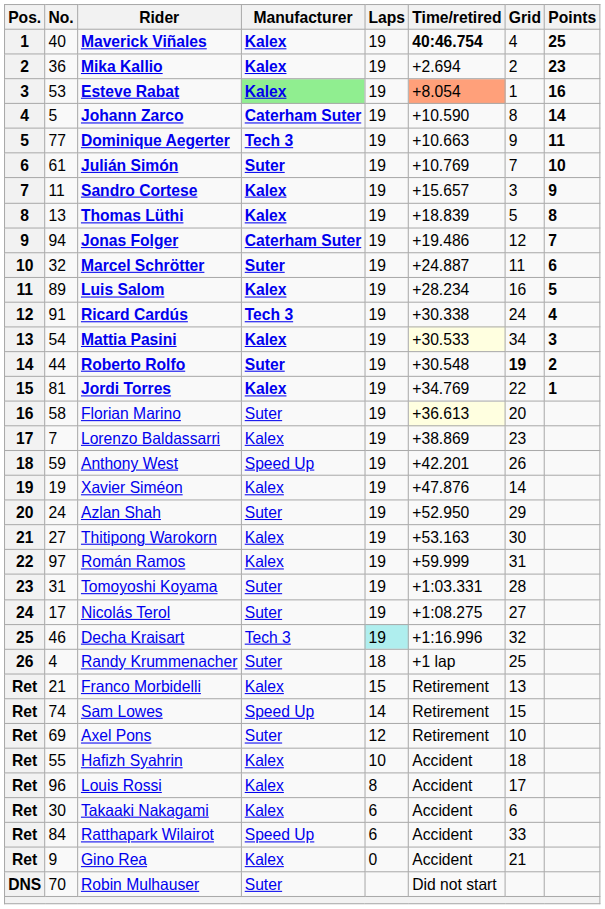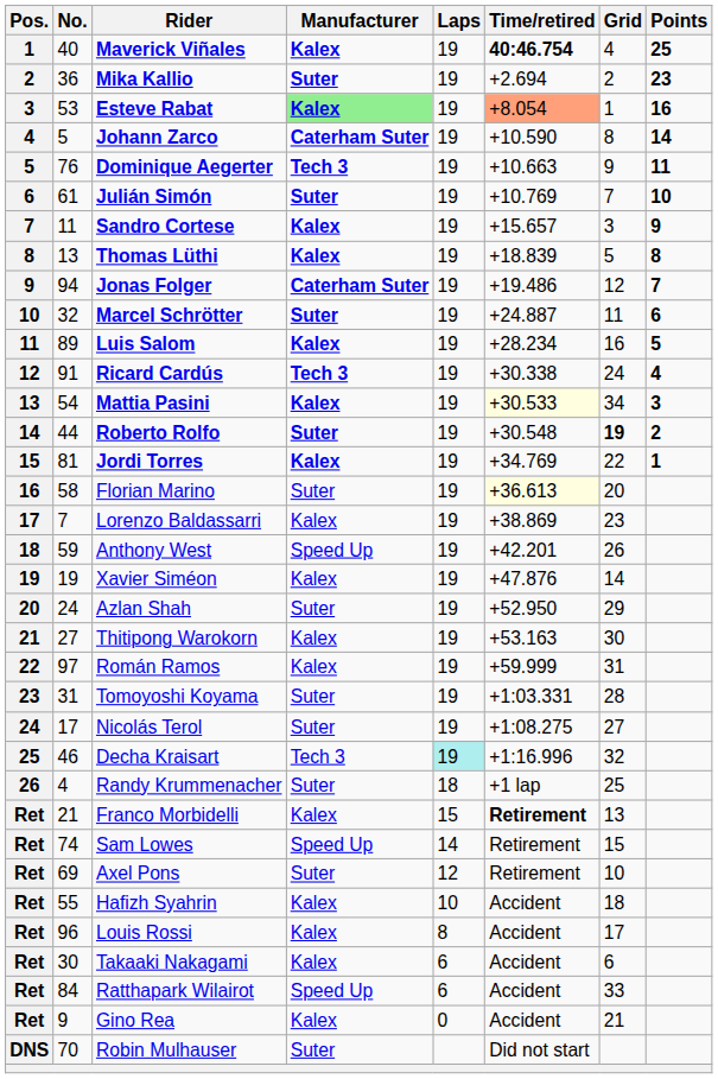Mika Kallio | Manufacturer: Kalex -> Suter
Dominique Aegerter | No.: 77 -> 76
Franco Morbidelli | Time/retired: normal -> bold
